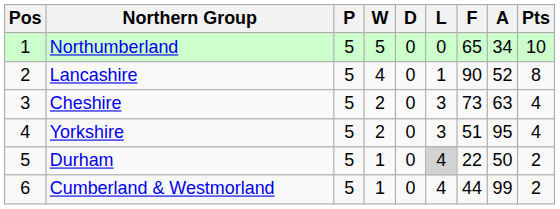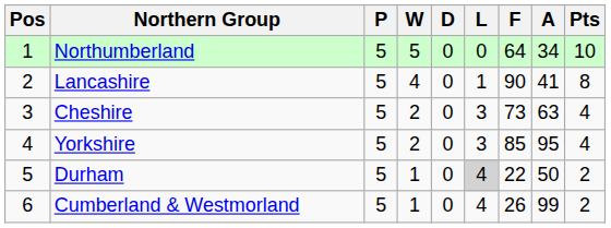Northumberland | F: 65 -> 64
Lancashire | A: 52 -> 41
Yorkshire | F: 51 -> 85
Cumberland & Westmorland | F: 44 -> 26
